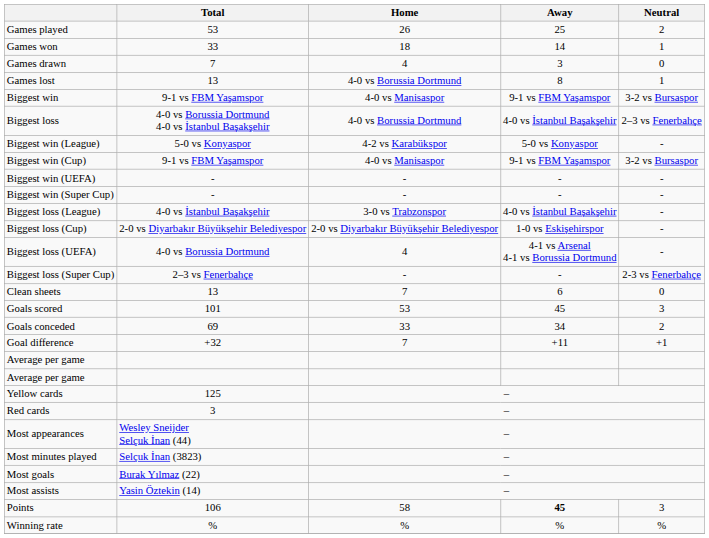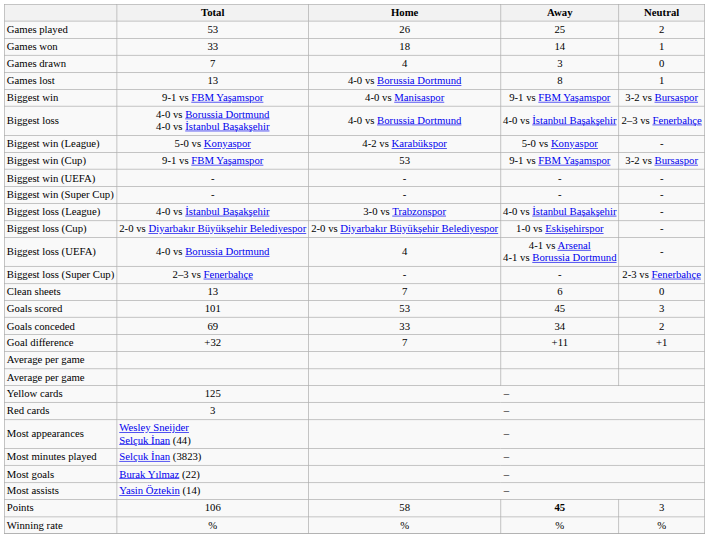Biggest win (Cup) | Home: 4-0 vs Manisaspor -> 53
